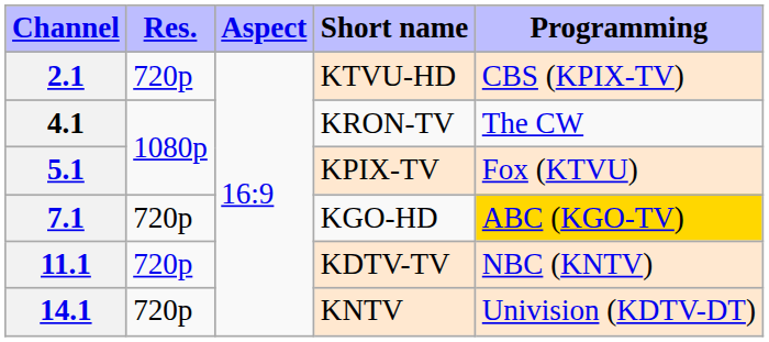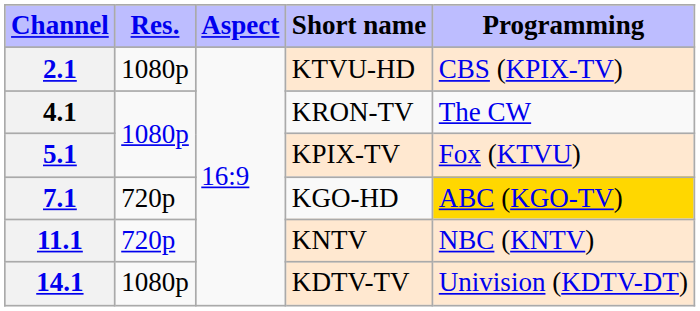2.1 | Res.: 720p -> 1080p
11.1 | Short name: KDTV-TV -> KNTV
14.1 | Res.: 720p -> 1080p
14.1 | Short name: KNTV -> KDTV-TV
